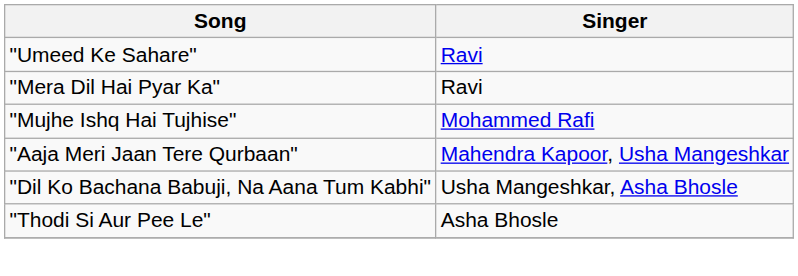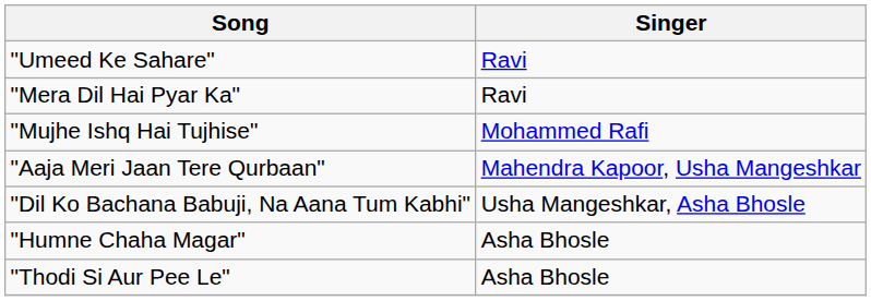+ row: "Humne Chaha Magar" | Asha Bhosle
